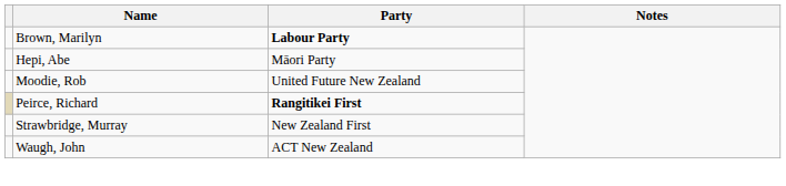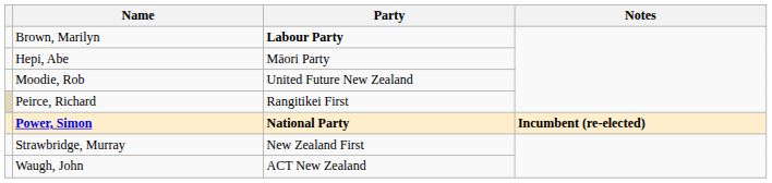Peirce, Richard | Party: bold -> normal
+ row: Power, Simon | National Party | Incumbent (re-elected)
